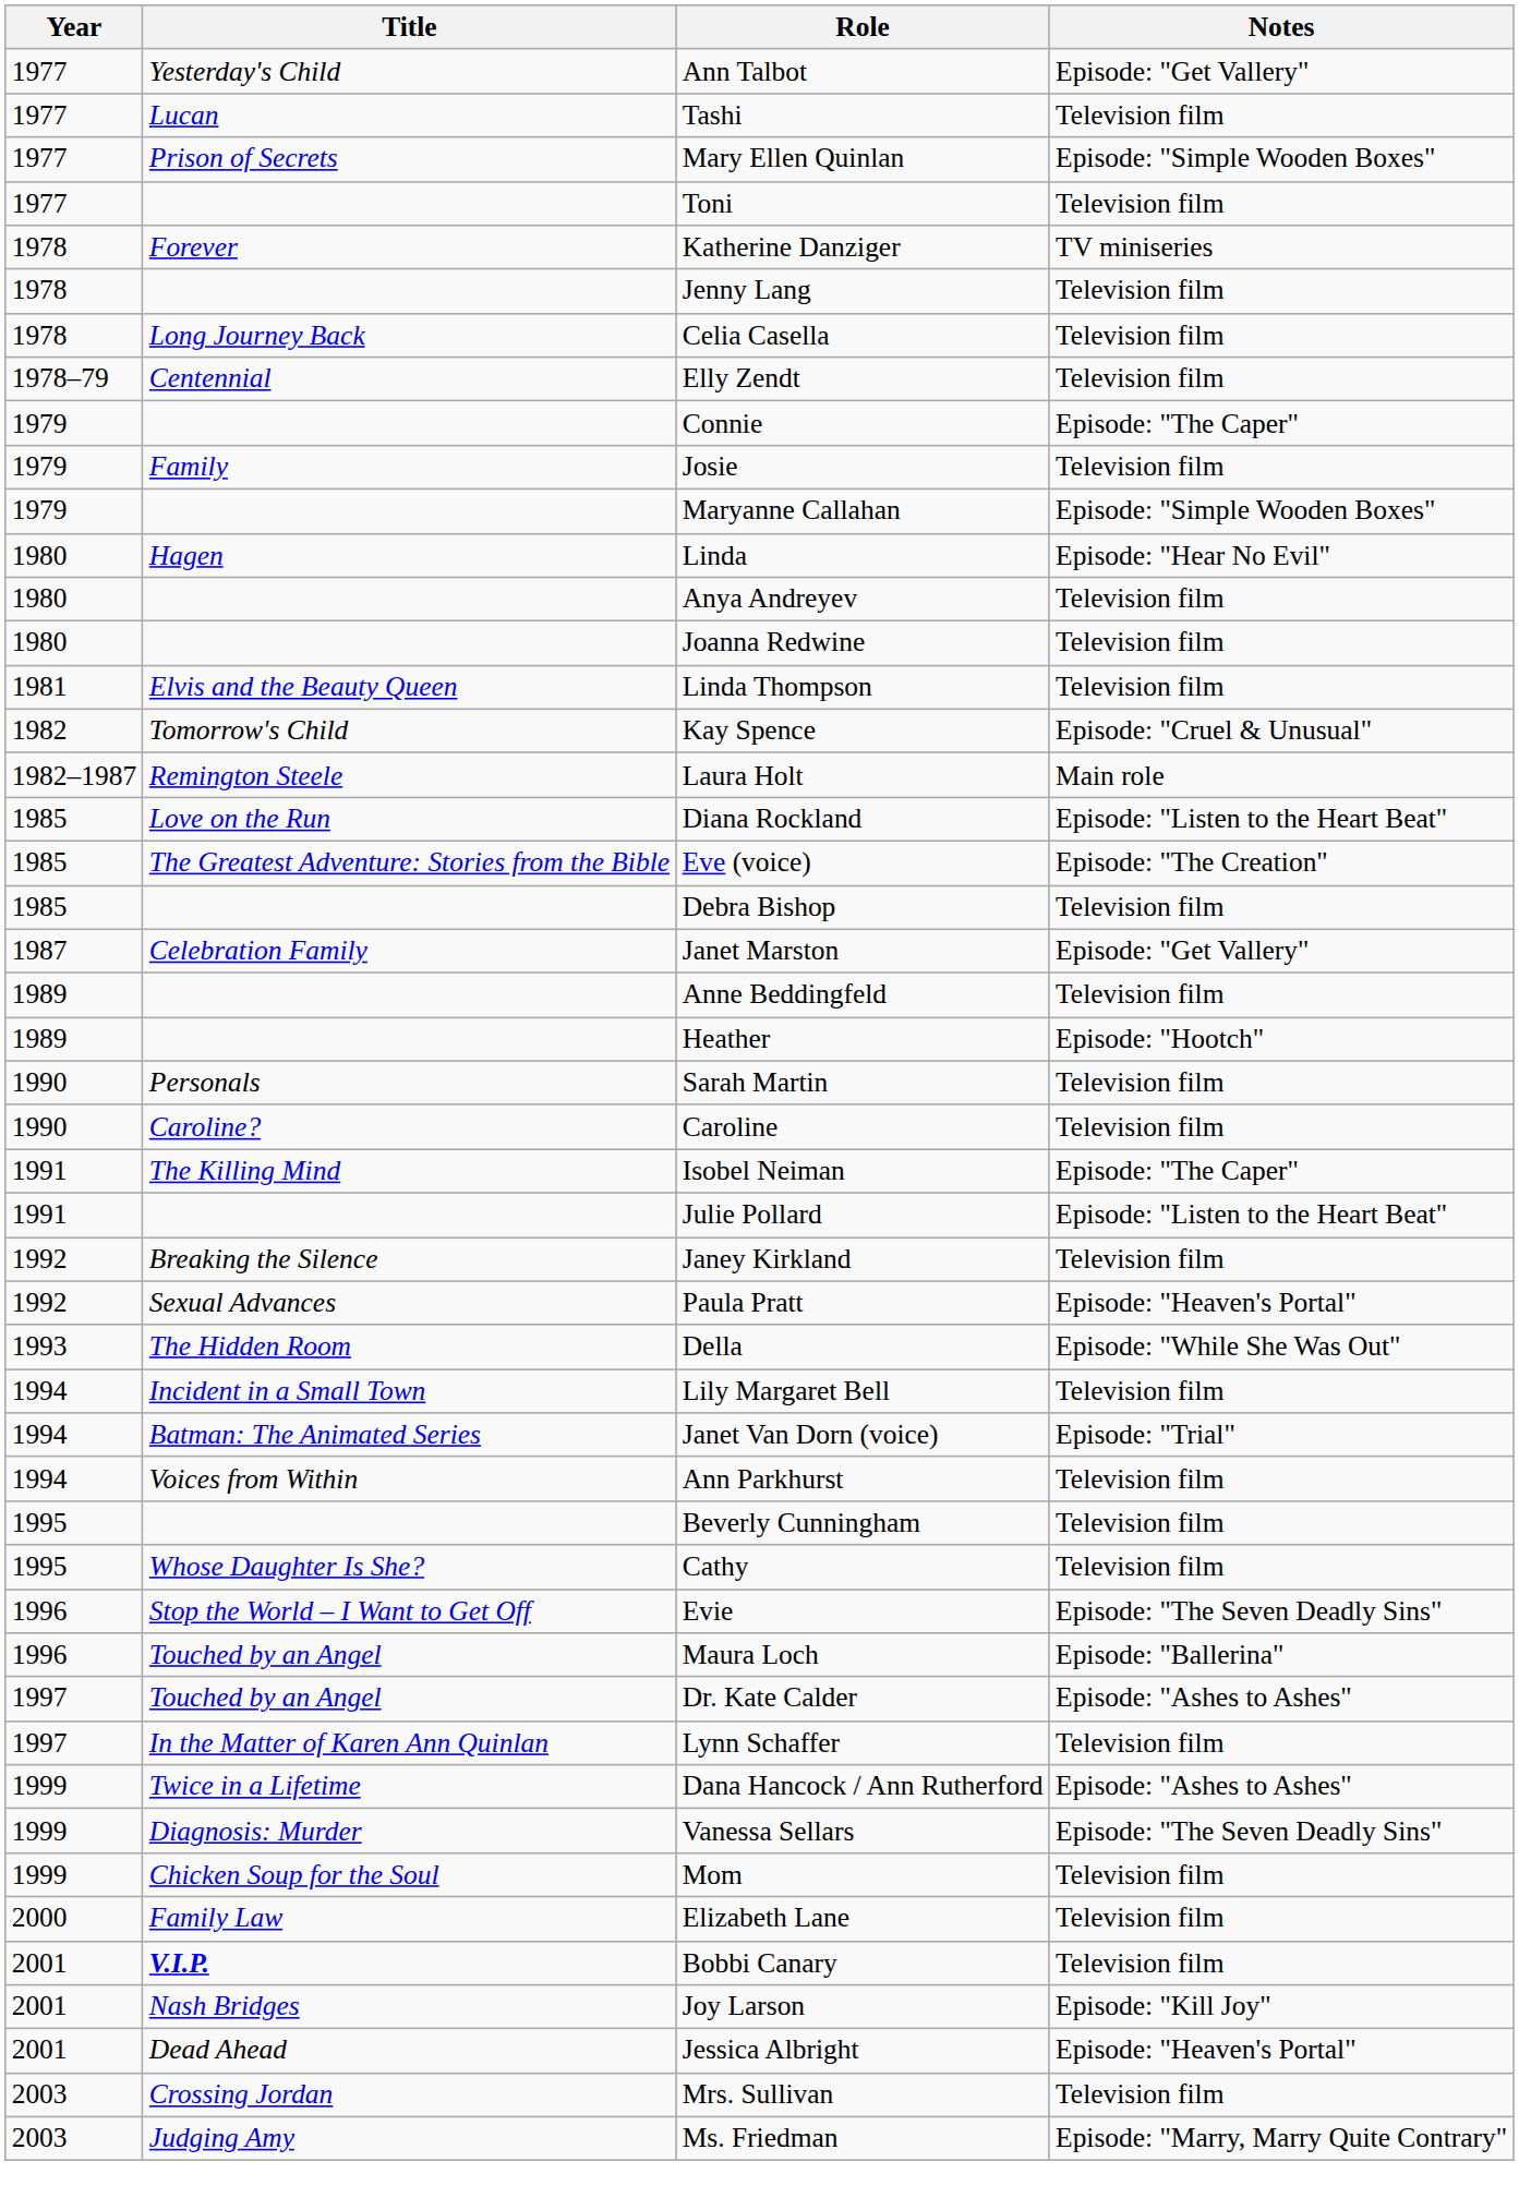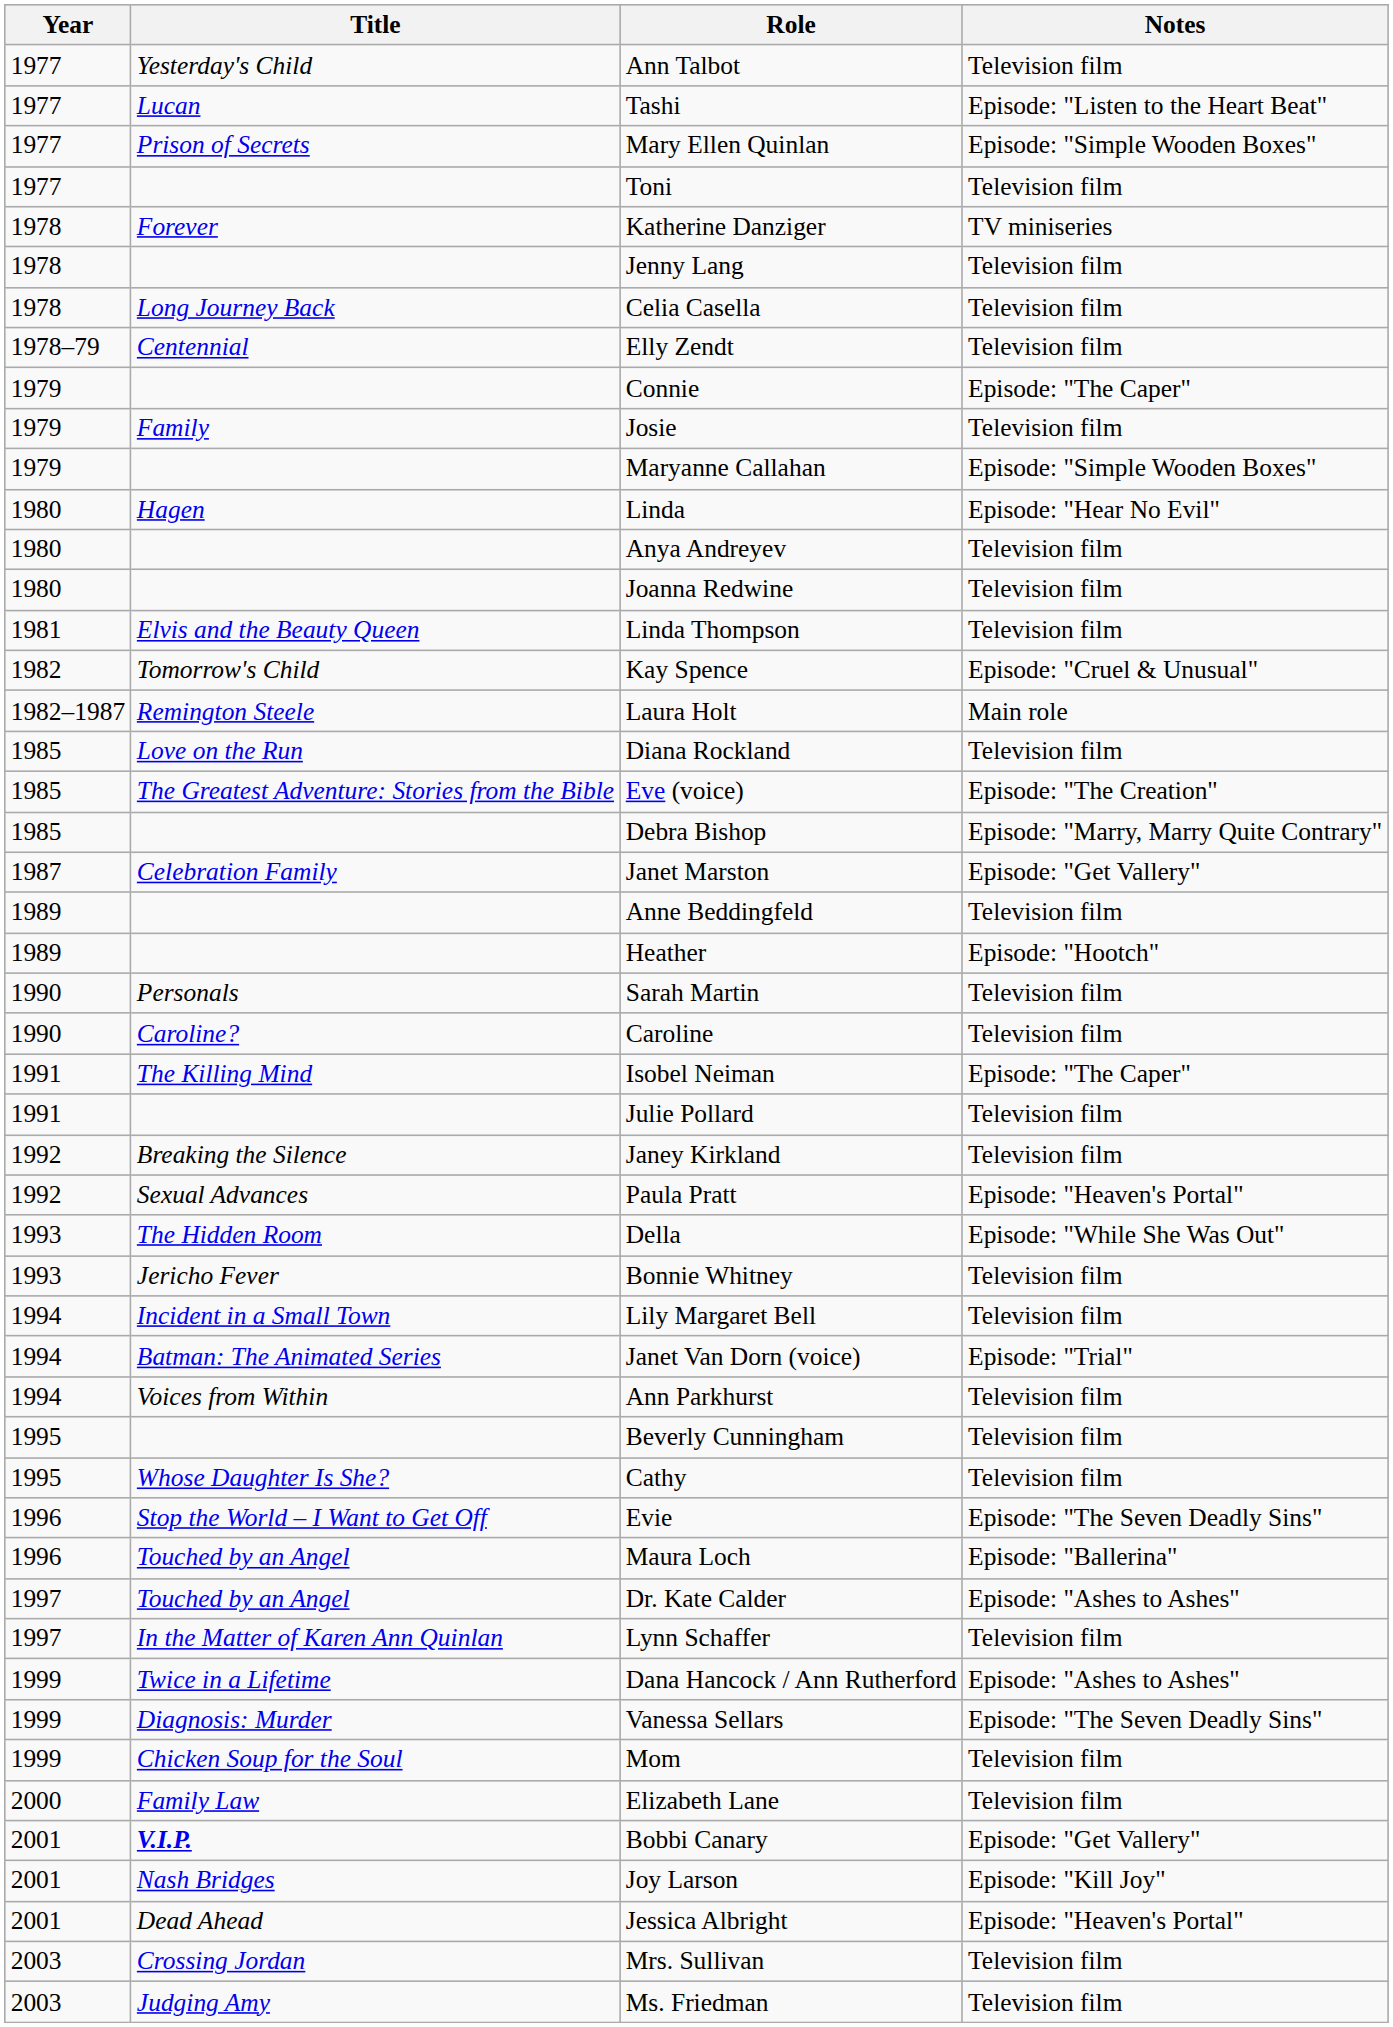Ann Talbot | Notes: Episode: "Get Vallery" -> Television film
Tashi | Notes: Television film -> Episode: "Listen to the Heart Beat"
Diana Rockland | Notes: Episode: "Listen to the Heart Beat" -> Television film
Debra Bishop | Notes: Television film -> Episode: "Marry, Marry Quite Contrary"
Julie Pollard | Notes: Episode: "Listen to the Heart Beat" -> Television film
+ row: 1993 | Jericho Fever | Bonnie Whitney | Television film
Bobbi Canary | Notes: Television film -> Episode: "Get Vallery"
Ms. Friedman | Notes: Episode: "Marry, Marry Quite Contrary" -> Television film
